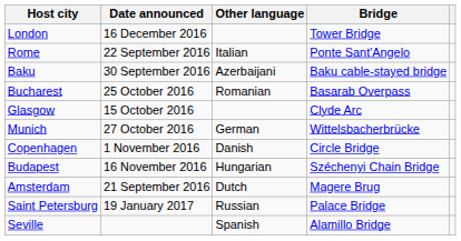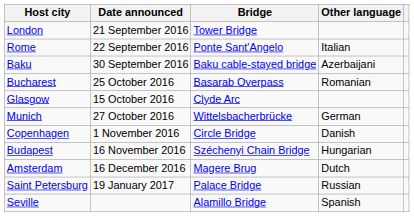columns swapped: Bridge <-> Other language
London | Date announced: 16 December 2016 -> 21 September 2016
Amsterdam | Date announced: 21 September 2016 -> 16 December 2016
